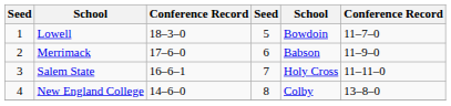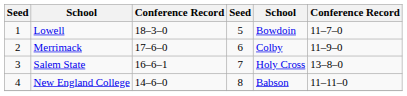Merrimack | column 5: Babson -> Colby
Salem State | column 6: 11–11–0 -> 13–8–0
New England College | column 5: Colby -> Babson
New England College | column 6: 13–8–0 -> 11–11–0
